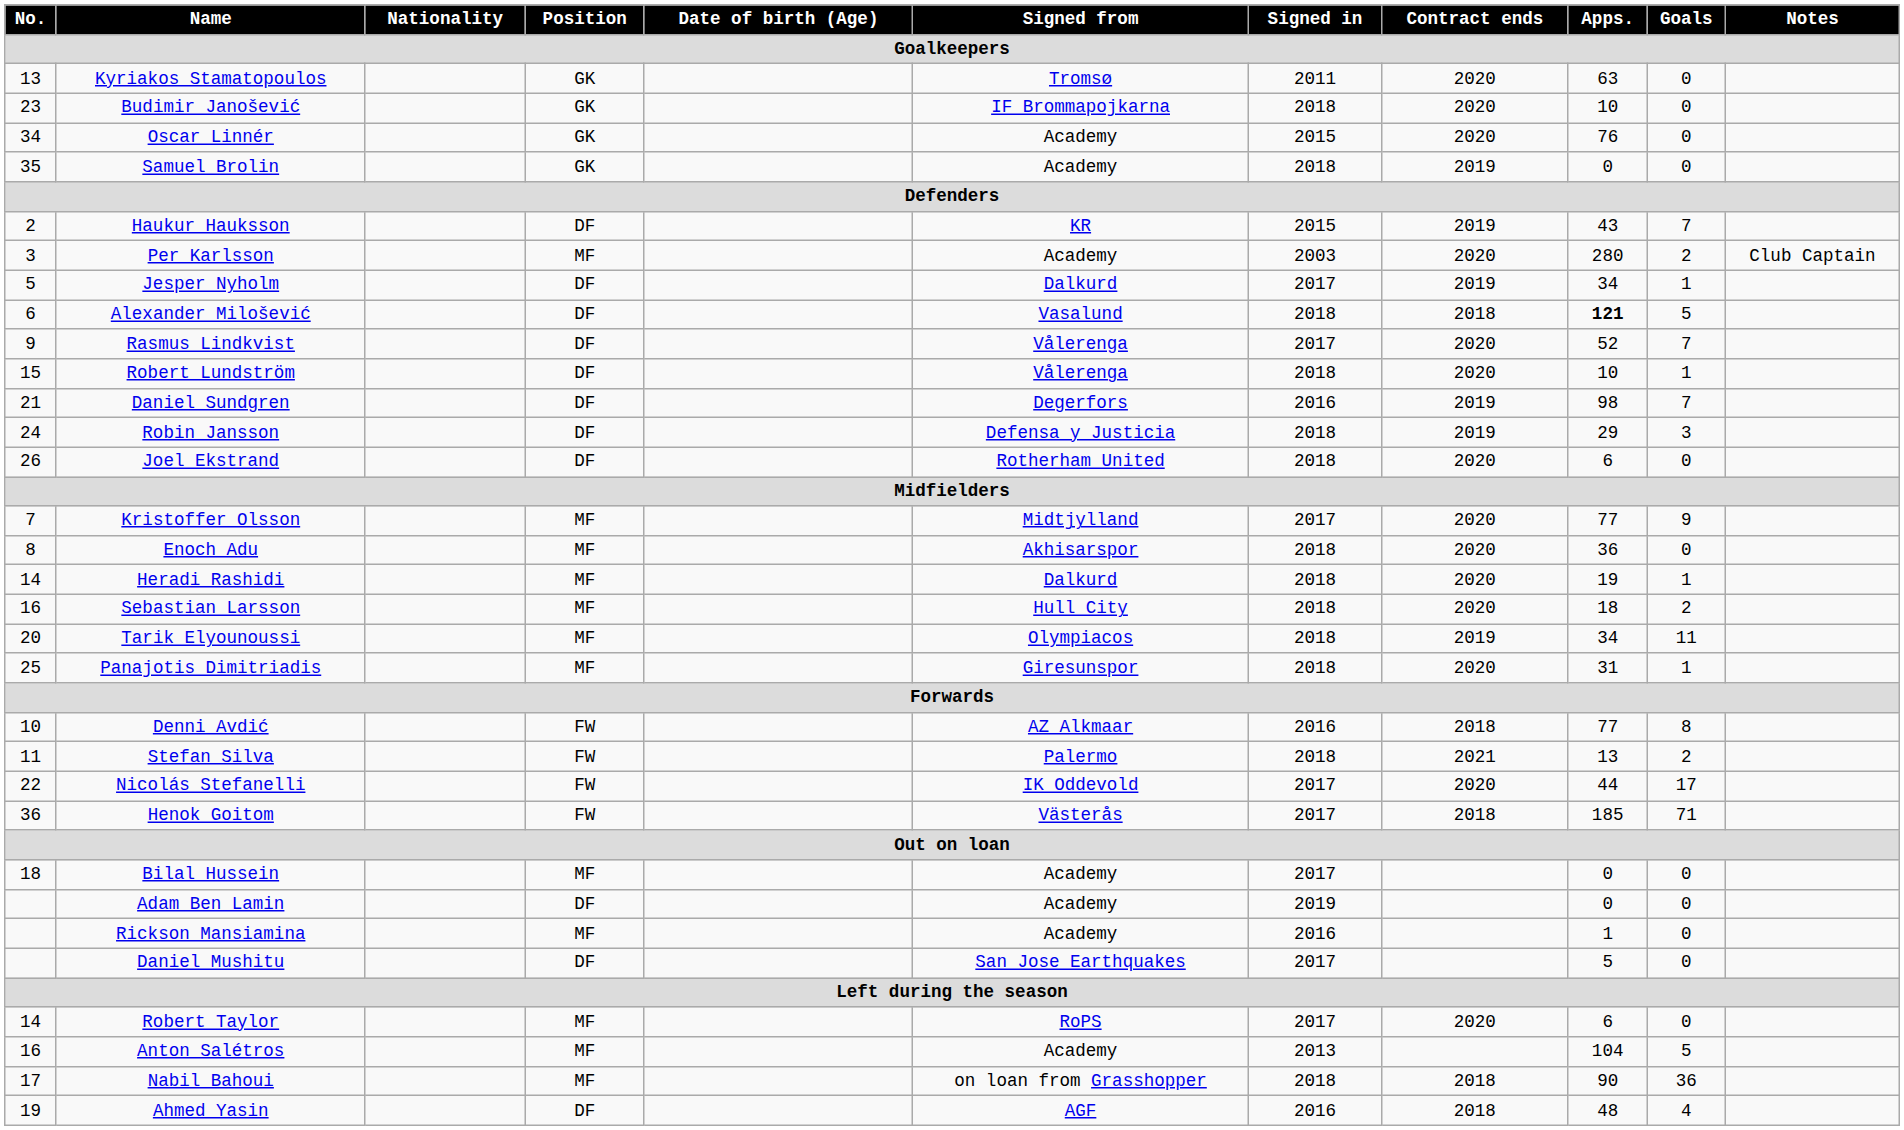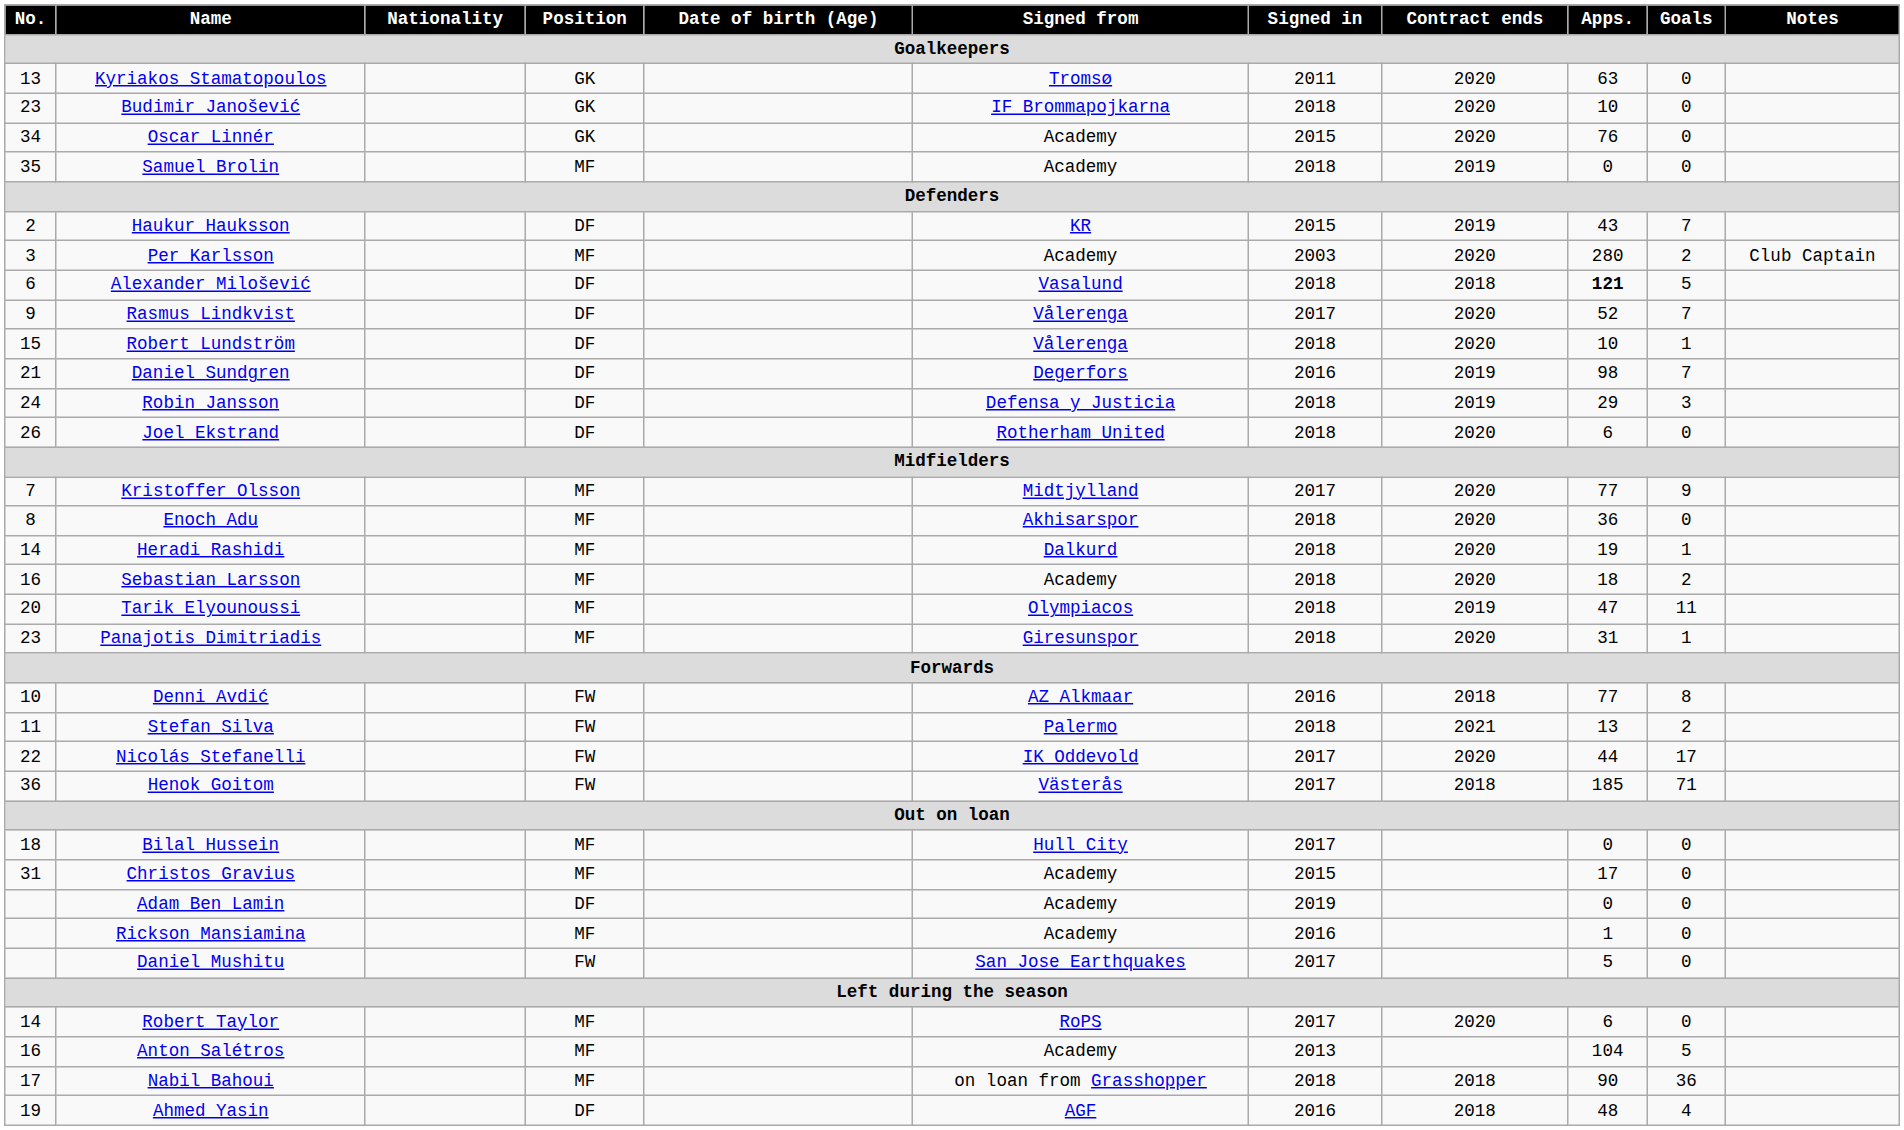Samuel Brolin | Position: GK -> MF
- row: 5 | Jesper Nyholm | DF | Dalkurd | 2017 | 2019 | 34 | 1
Sebastian Larsson | Signed from: Hull City -> Academy
Tarik Elyounoussi | Apps.: 34 -> 47
Panajotis Dimitriadis | No.: 25 -> 23
Bilal Hussein | Signed from: Academy -> Hull City
+ row: 31 | Christos Gravius | MF | Academy | 2015 | 17 | 0
Daniel Mushitu | Position: DF -> FW
